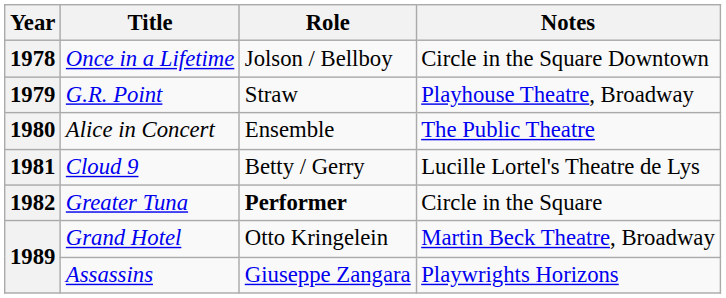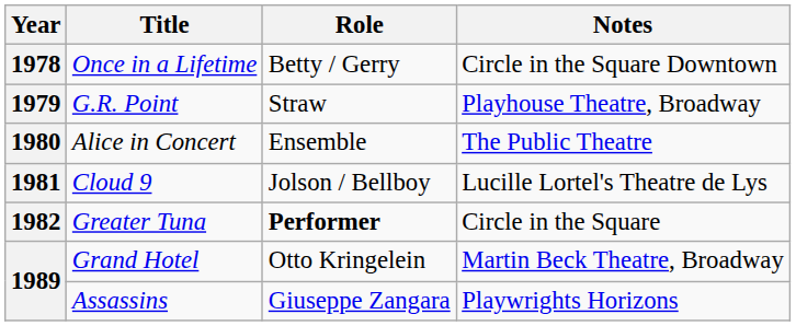Once in a Lifetime | Role: Jolson / Bellboy -> Betty / Gerry
Cloud 9 | Role: Betty / Gerry -> Jolson / Bellboy
